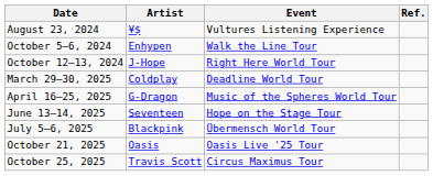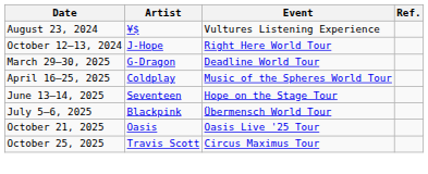- row: October 5–6, 2024 | Enhypen | Walk the Line Tour
March 29–30, 2025 | Artist: Coldplay -> G-Dragon
April 16–25, 2025 | Artist: G-Dragon -> Coldplay
